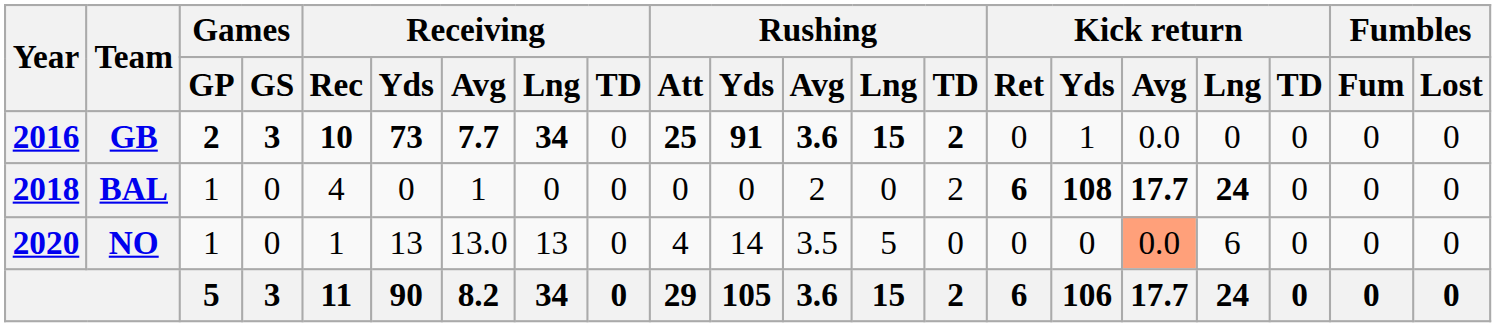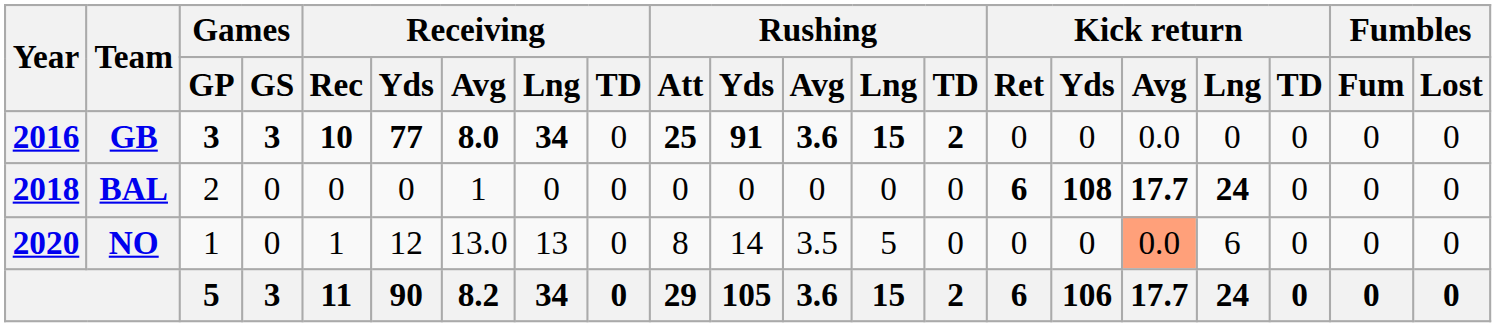GB | Games / GP: 2 -> 3
GB | Receiving / Yds: 73 -> 77
GB | Receiving / Avg: 7.7 -> 8.0
GB | Kick return / Yds: 1 -> 0
BAL | Games / GP: 1 -> 2
BAL | Receiving / Rec: 4 -> 0
BAL | Rushing / Avg: 2 -> 0
BAL | Rushing / TD: 2 -> 0
NO | Receiving / Yds: 13 -> 12
NO | Rushing / Att: 4 -> 8
